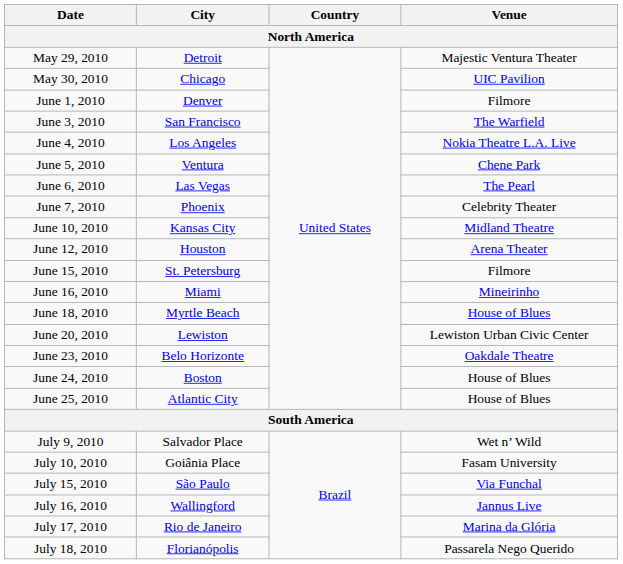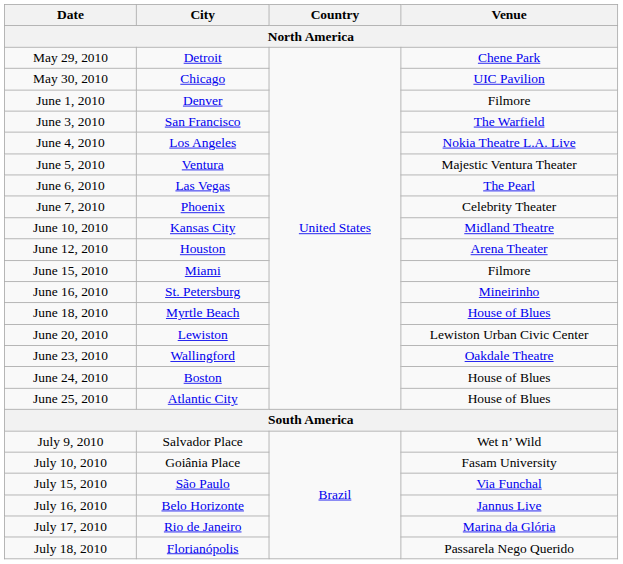May 29, 2010 | Venue: Majestic Ventura Theater -> Chene Park
June 5, 2010 | Venue: Chene Park -> Majestic Ventura Theater
June 15, 2010 | City: St. Petersburg -> Miami
June 16, 2010 | City: Miami -> St. Petersburg
June 23, 2010 | City: Belo Horizonte -> Wallingford
July 16, 2010 | City: Wallingford -> Belo Horizonte
